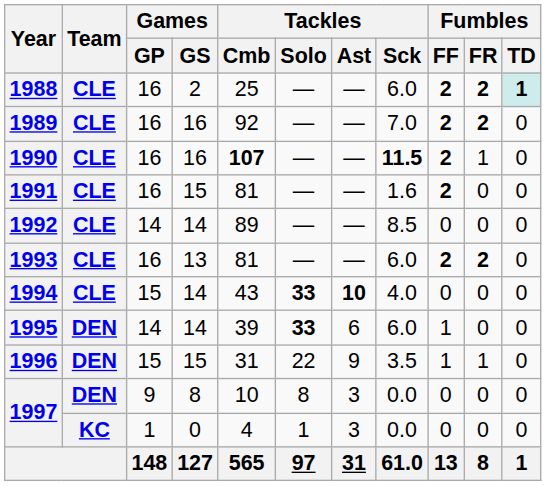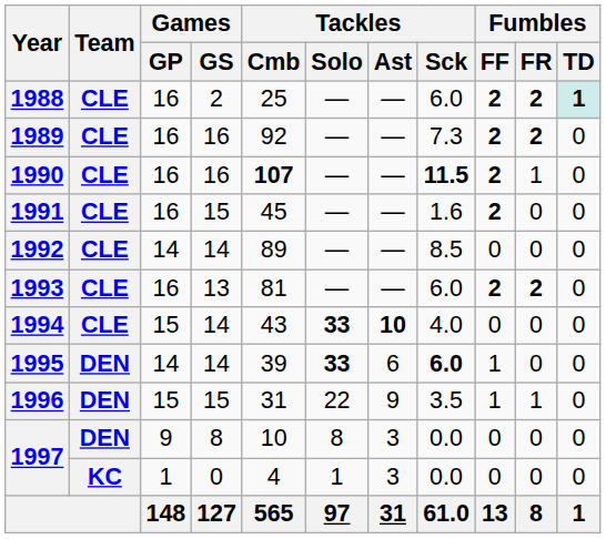1989 | Tackles / Sck: 7.0 -> 7.3
1991 | Tackles / Cmb: 81 -> 45
1995 | Tackles / Sck: normal -> bold
